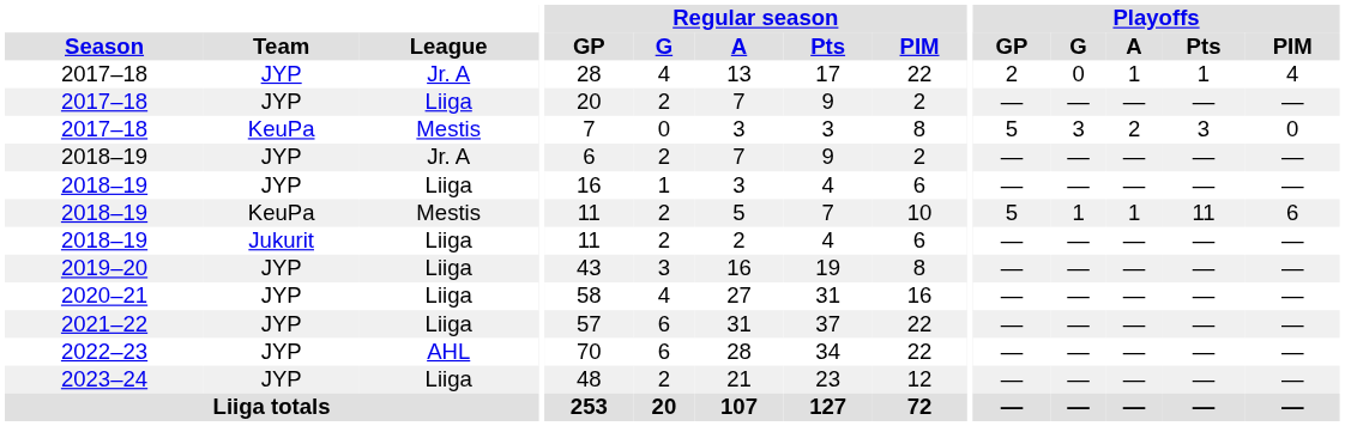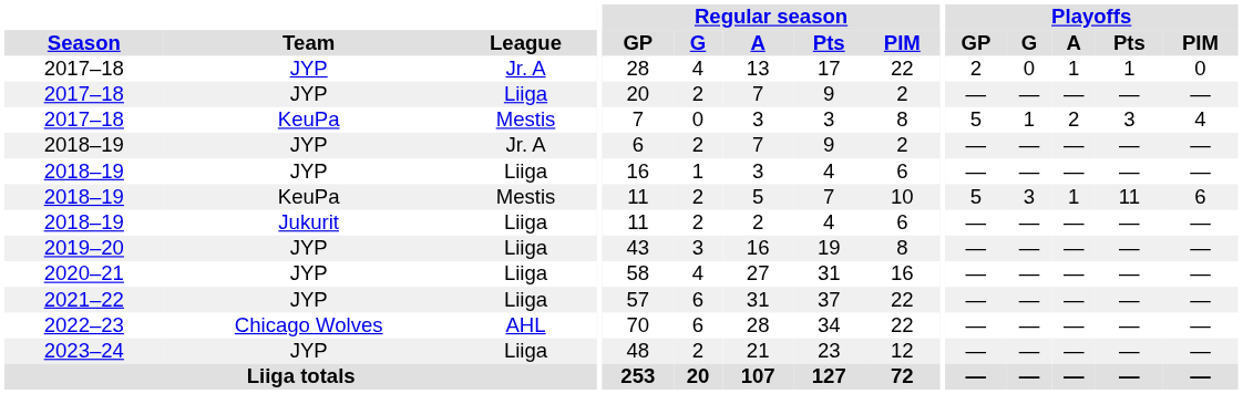2017–18 / Jr. A | Playoffs / PIM: 4 -> 0
2017–18 / Mestis | Playoffs / G: 3 -> 1
2017–18 / Mestis | Playoffs / PIM: 0 -> 4
2018–19 / Mestis | Playoffs / G: 1 -> 3
2022–23 | Team: JYP -> Chicago Wolves
